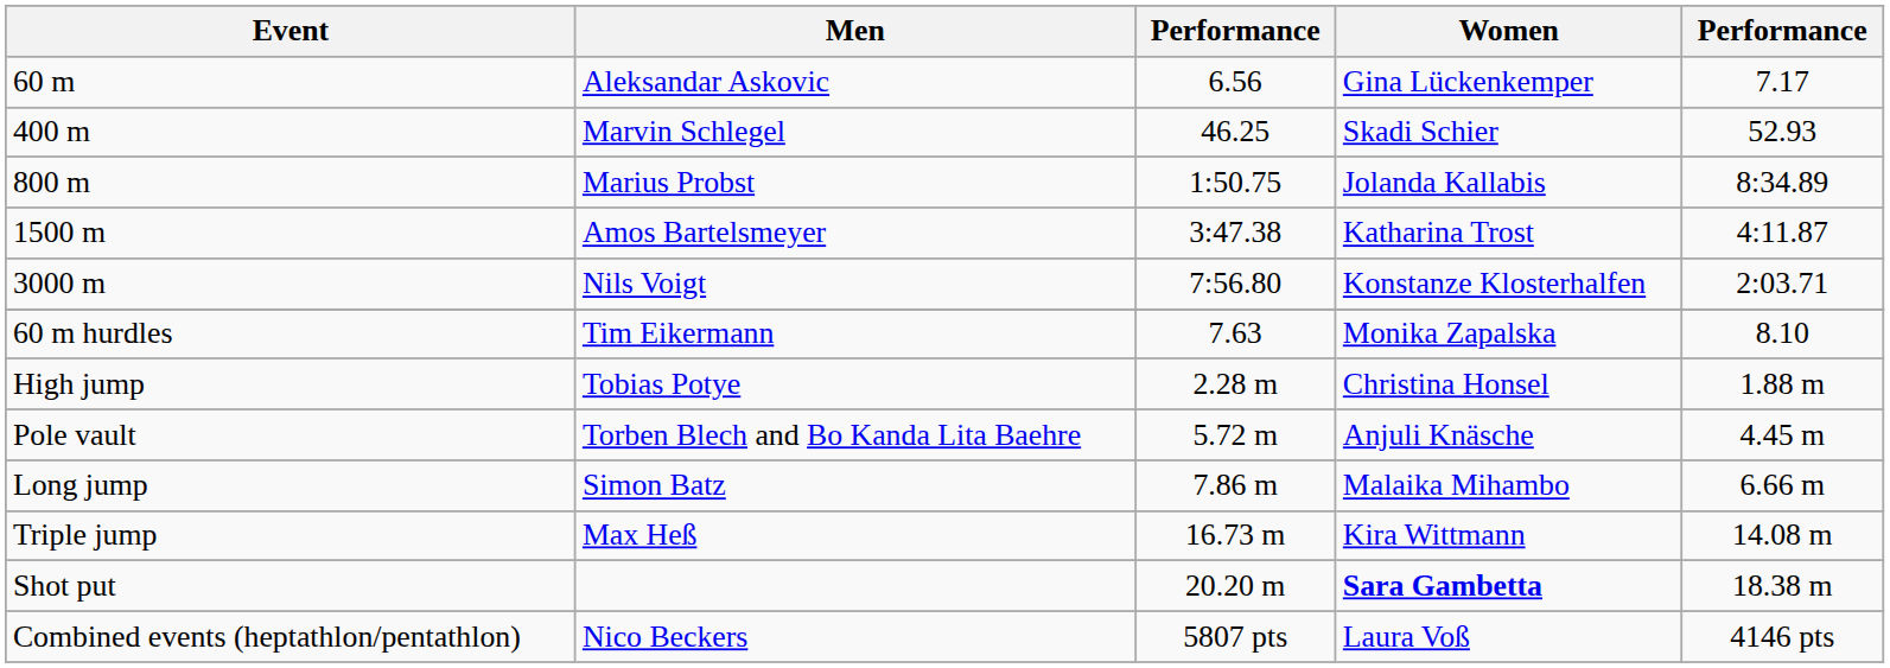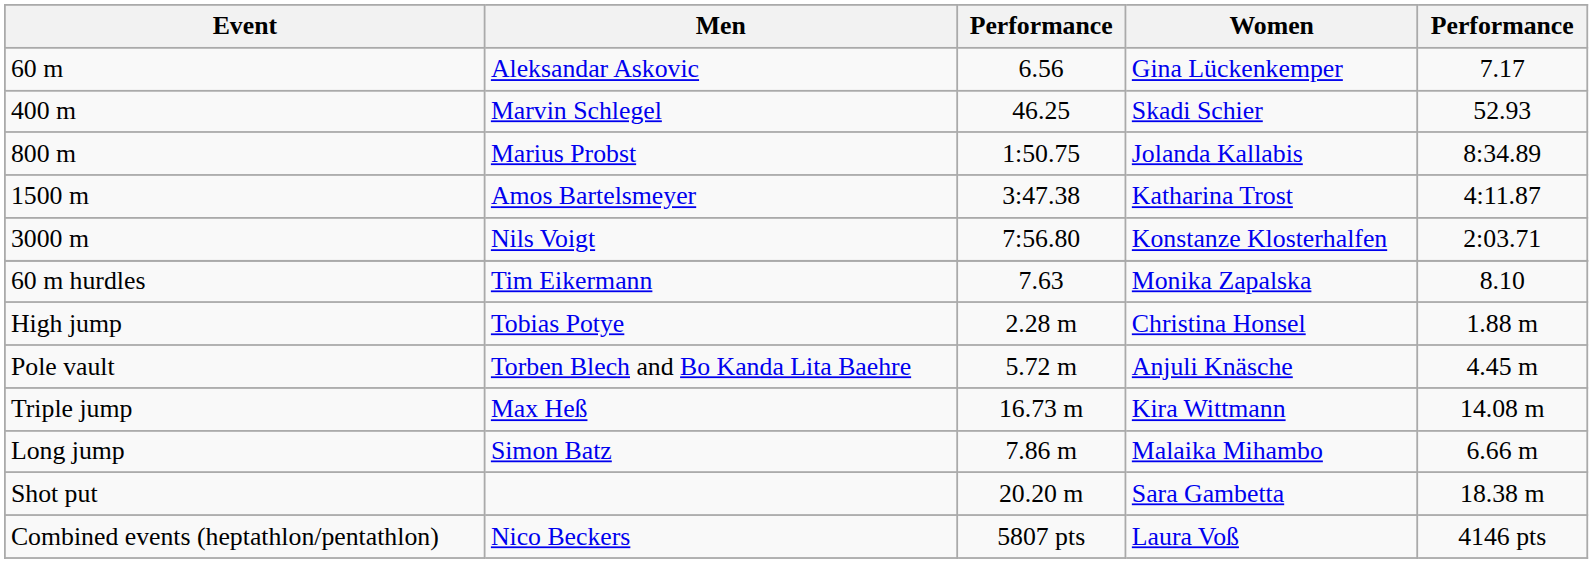rows swapped: Long jump <-> Triple jump
Shot put | Women: bold -> normal
